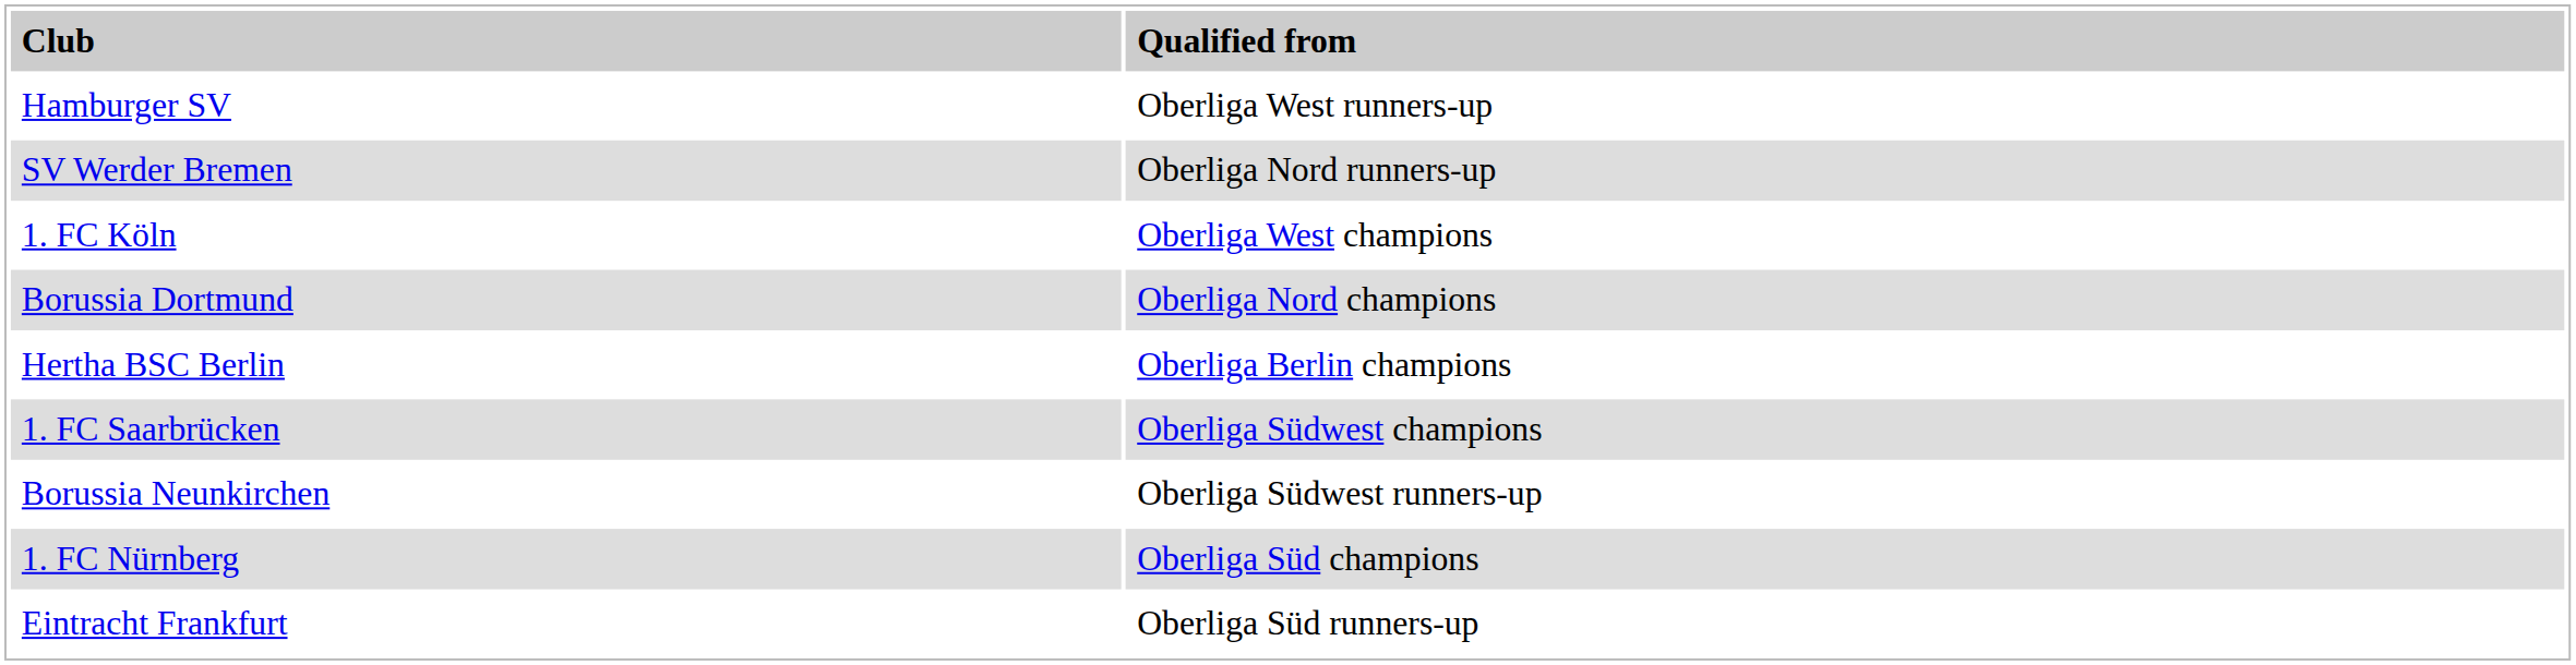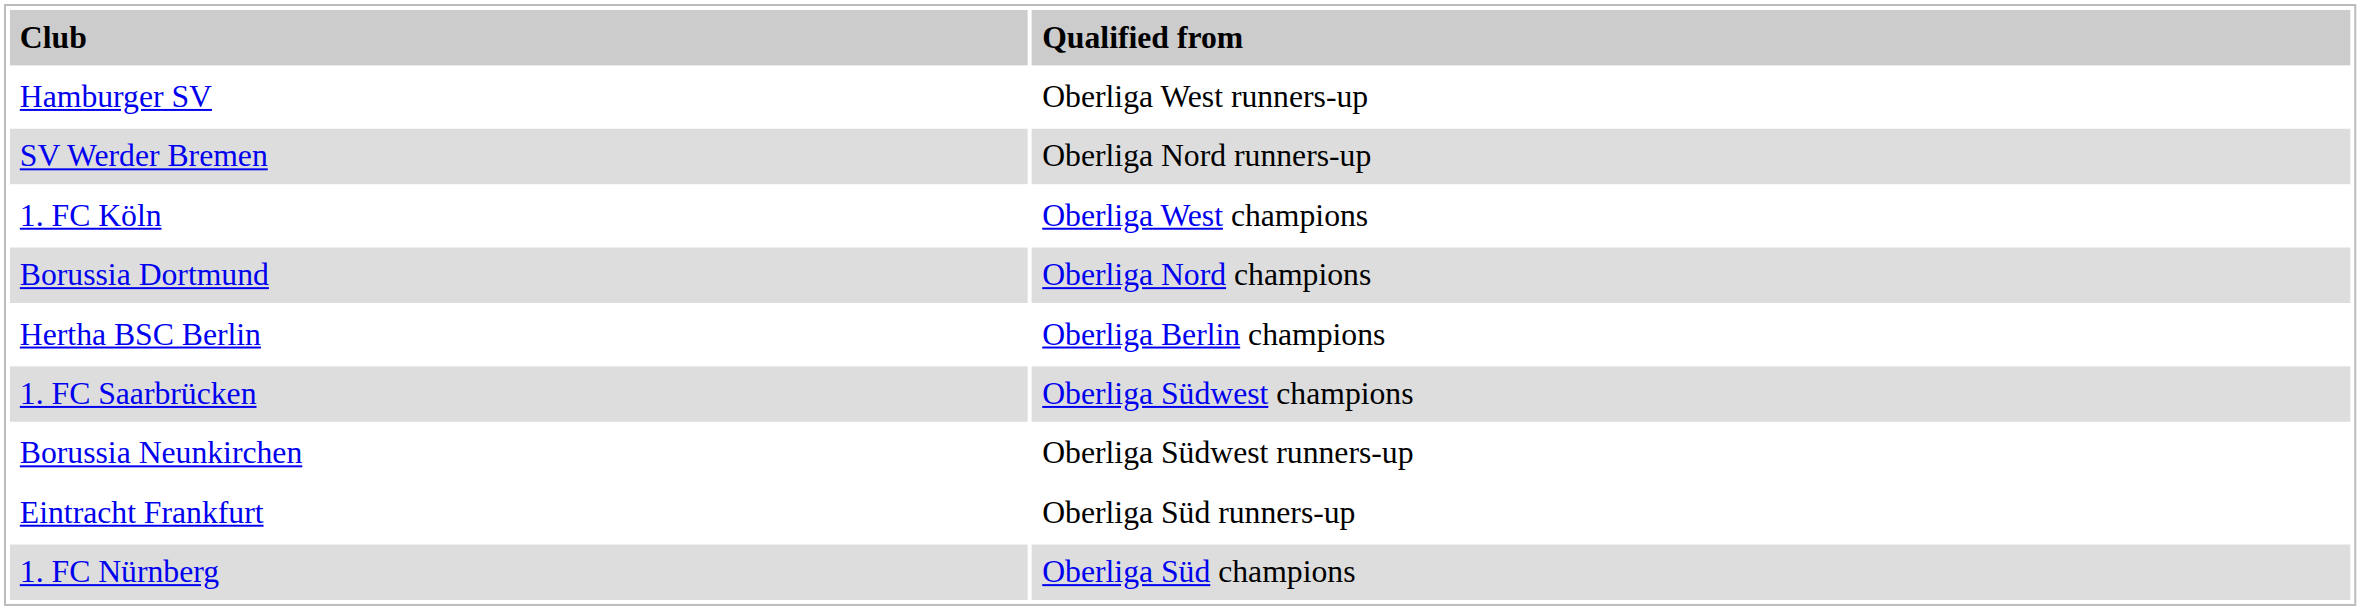rows swapped: 1. FC Nürnberg <-> Eintracht Frankfurt
